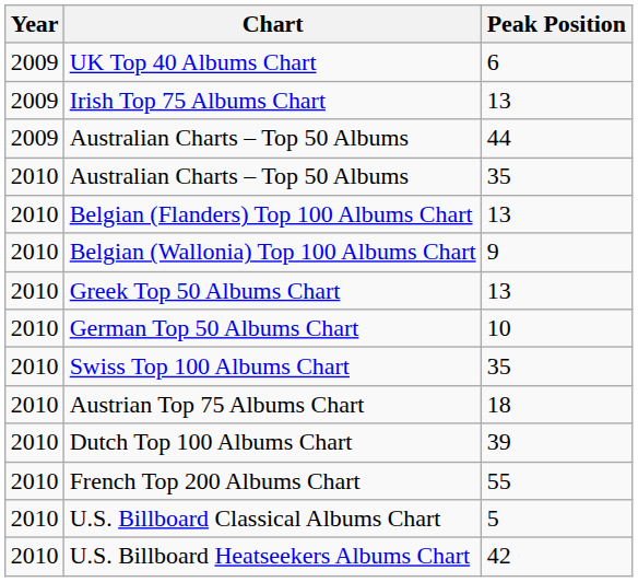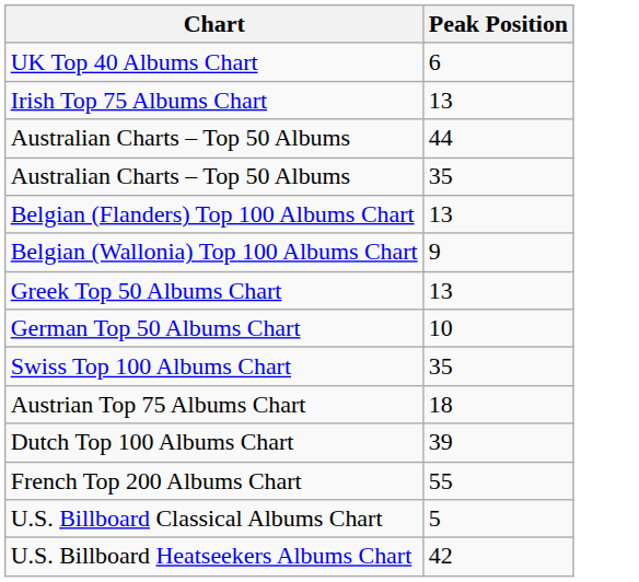- column: Year | 2009 | 2009 | 2009 | 2010 | 2010 | 2010 | 2010 | 2010 | 2010 | 2010 | 2010 | 2010 | 2010 | 2010
